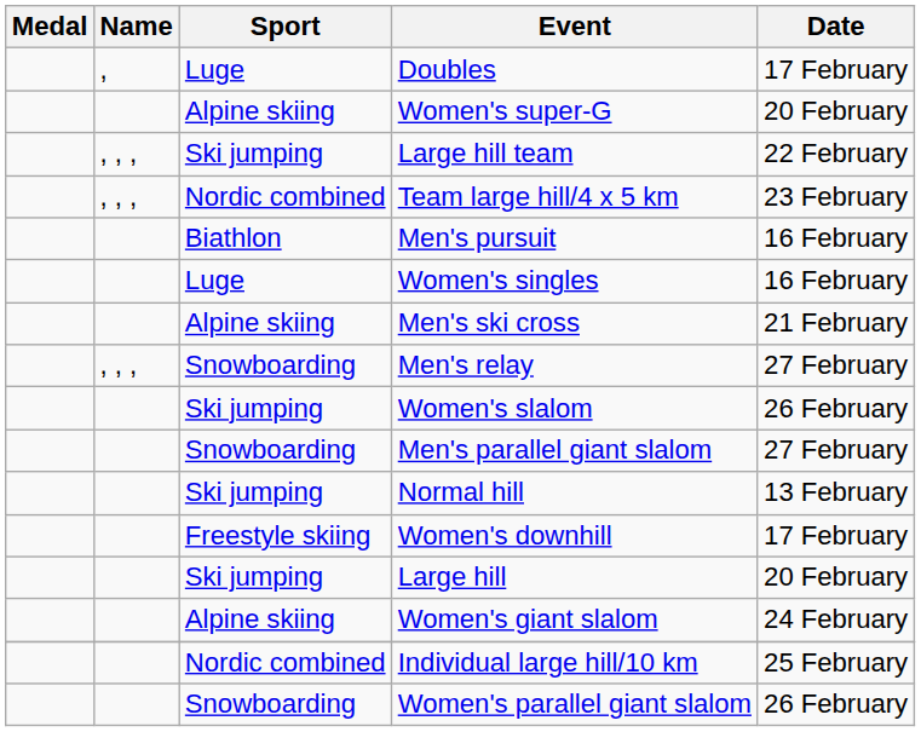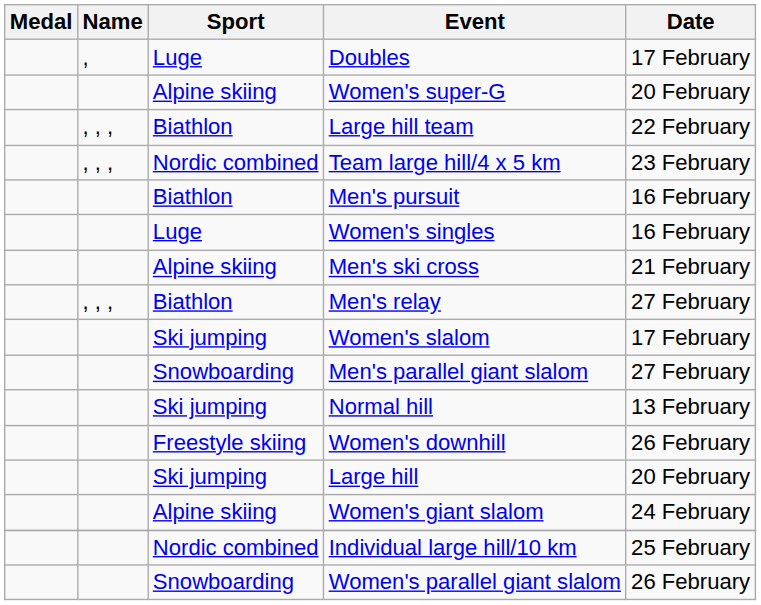Large hill team | Sport: Ski jumping -> Biathlon
Men's relay | Sport: Snowboarding -> Biathlon
Women's slalom | Date: 26 February -> 17 February
Women's downhill | Date: 17 February -> 26 February
